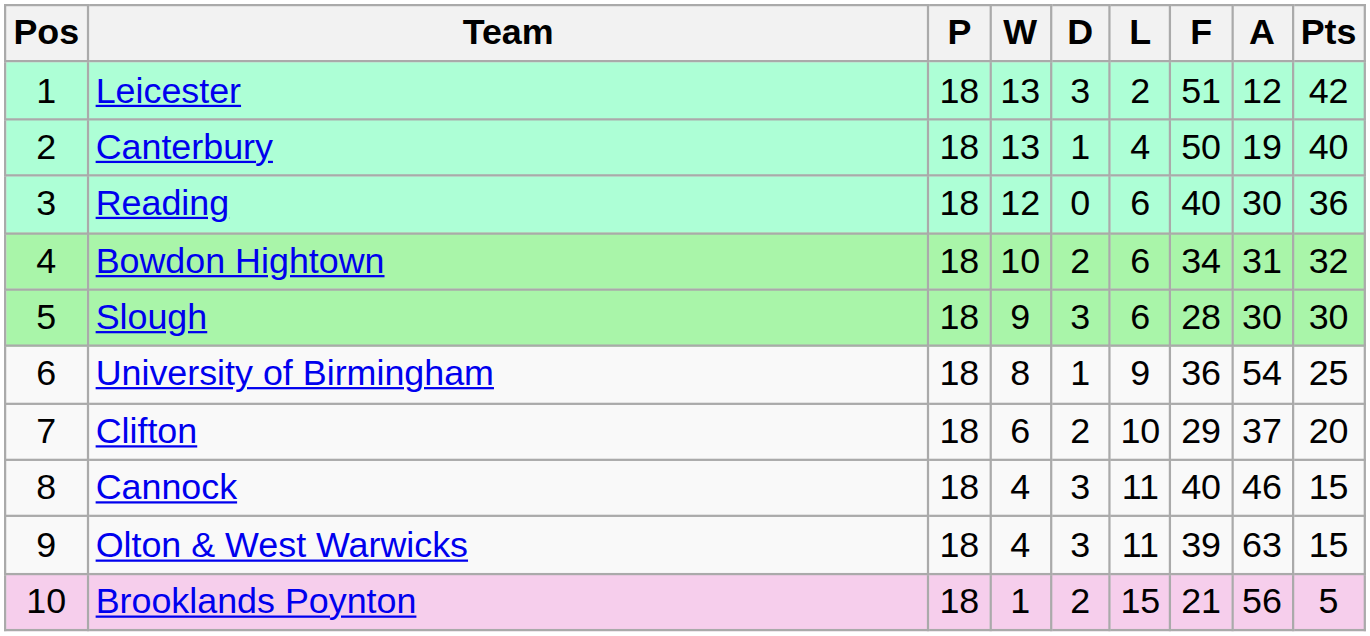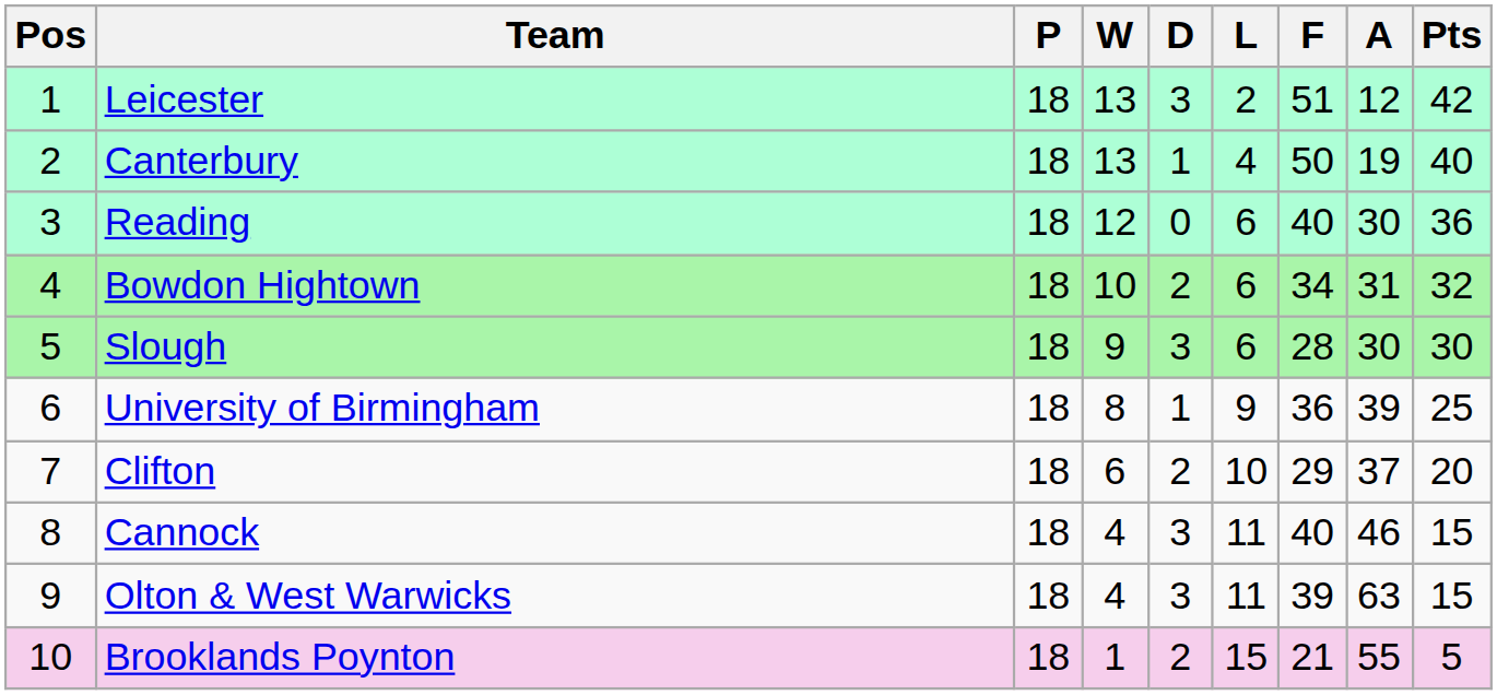University of Birmingham | A: 54 -> 39
Brooklands Poynton | A: 56 -> 55
